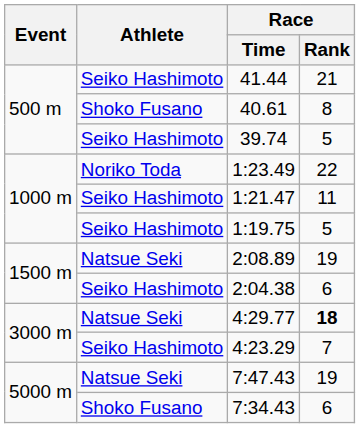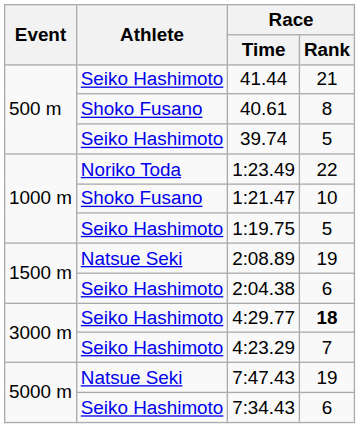1:21.47 | Athlete: Seiko Hashimoto -> Shoko Fusano
1:21.47 | Race / Rank: 11 -> 10
4:29.77 | Athlete: Natsue Seki -> Seiko Hashimoto
7:34.43 | Athlete: Shoko Fusano -> Seiko Hashimoto
